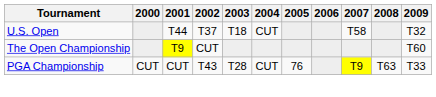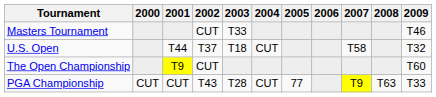+ row: Masters Tournament | CUT | T33 | T46
PGA Championship | 2005: 76 -> 77
